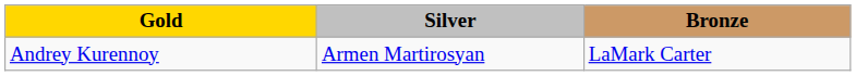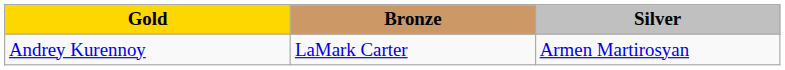columns swapped: Silver <-> Bronze
